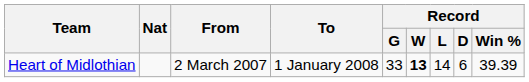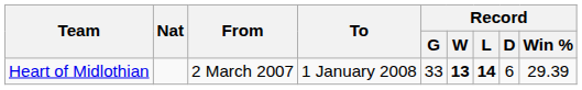Heart of Midlothian | Record / L: normal -> bold
Heart of Midlothian | Record / Win %: 39.39 -> 29.39
